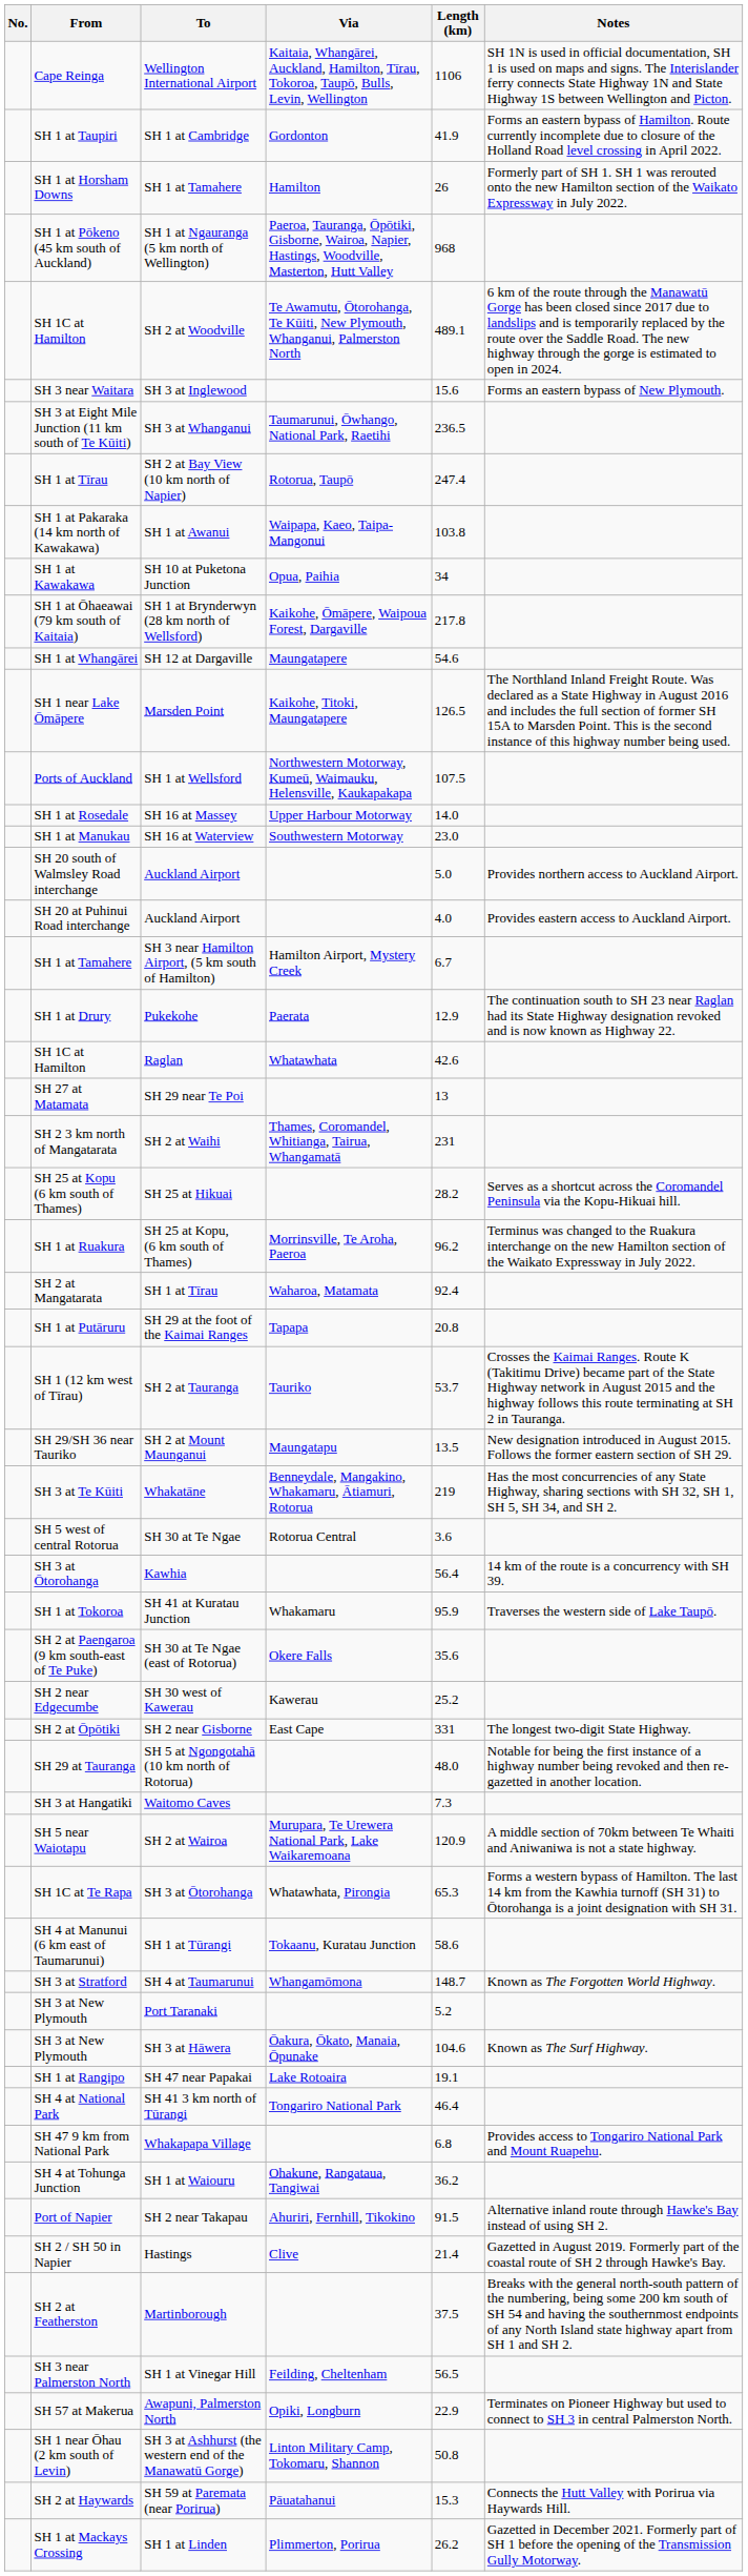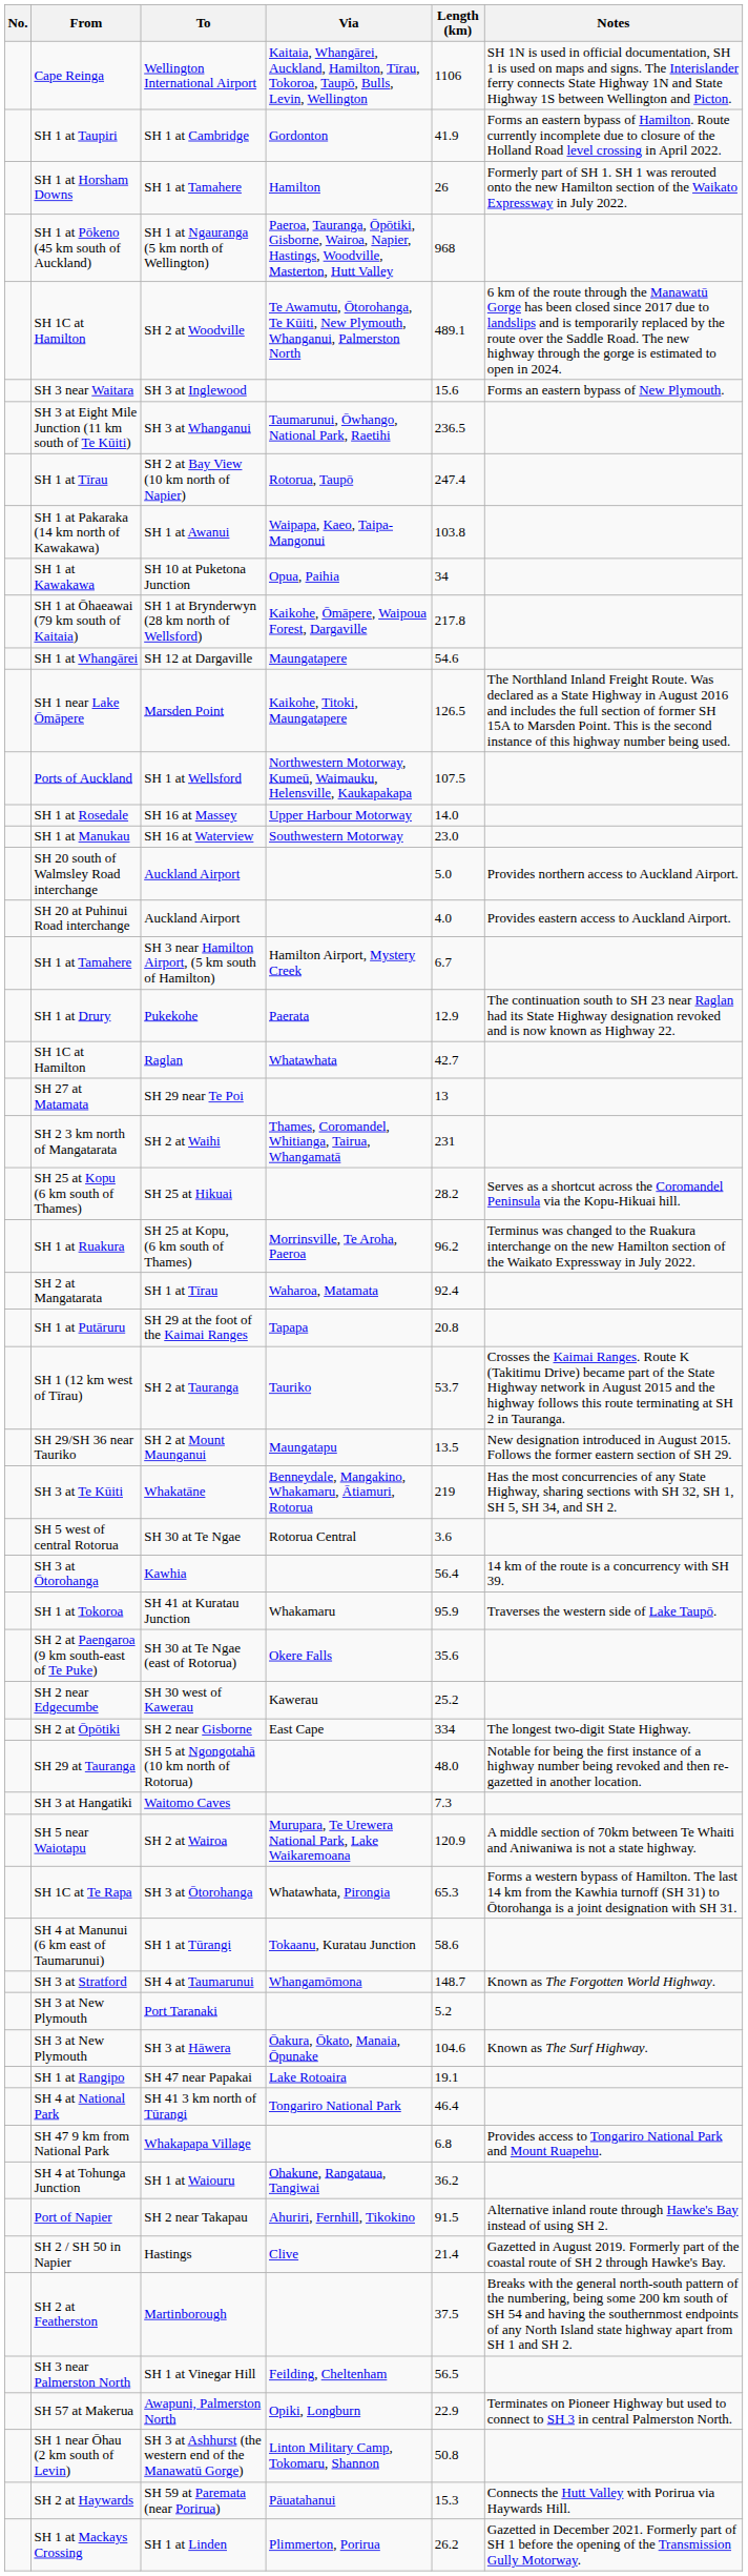Raglan | Length (km): 42.6 -> 42.7
SH 2 near Gisborne | Length (km): 331 -> 334
